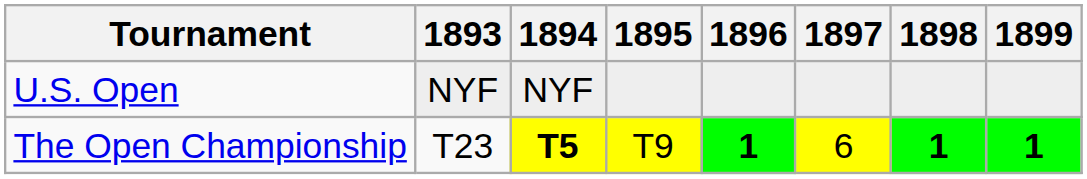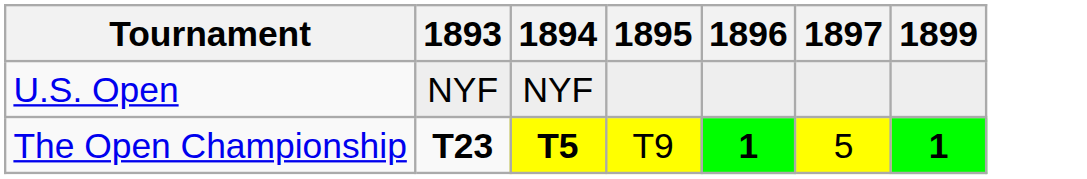- column: 1898 | 1
The Open Championship | 1893: normal -> bold
The Open Championship | 1897: 6 -> 5
